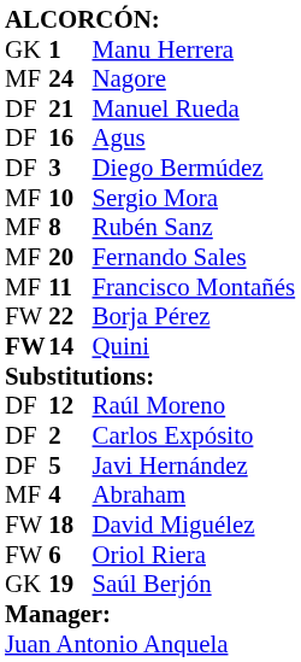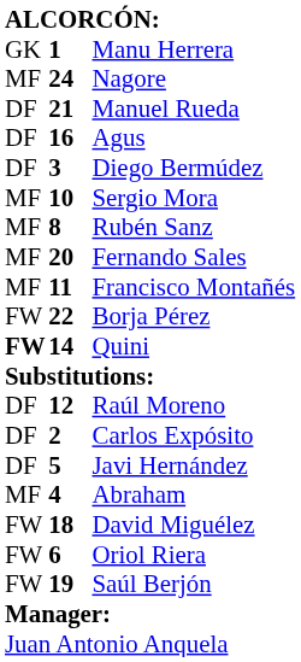Saúl Berjón | column 1: GK -> FW
